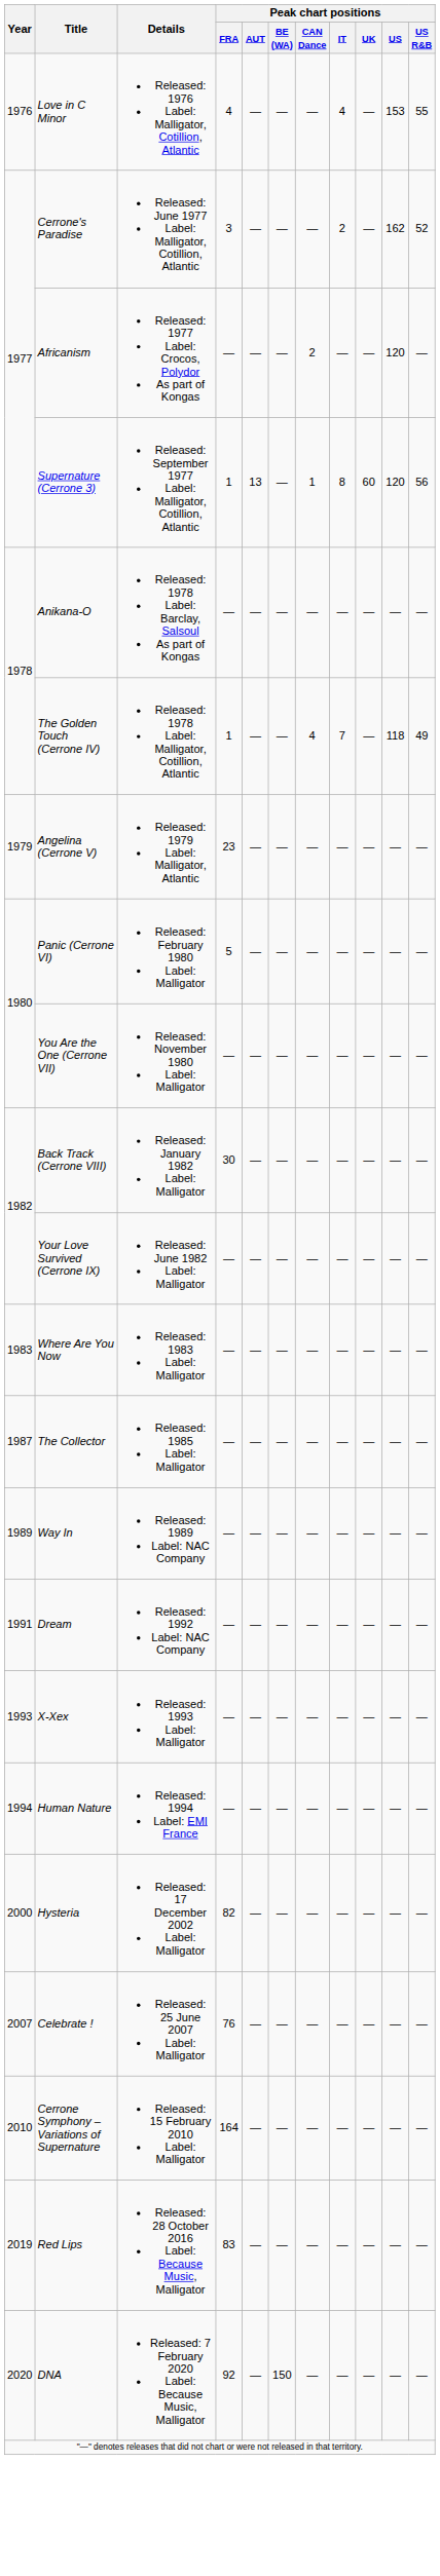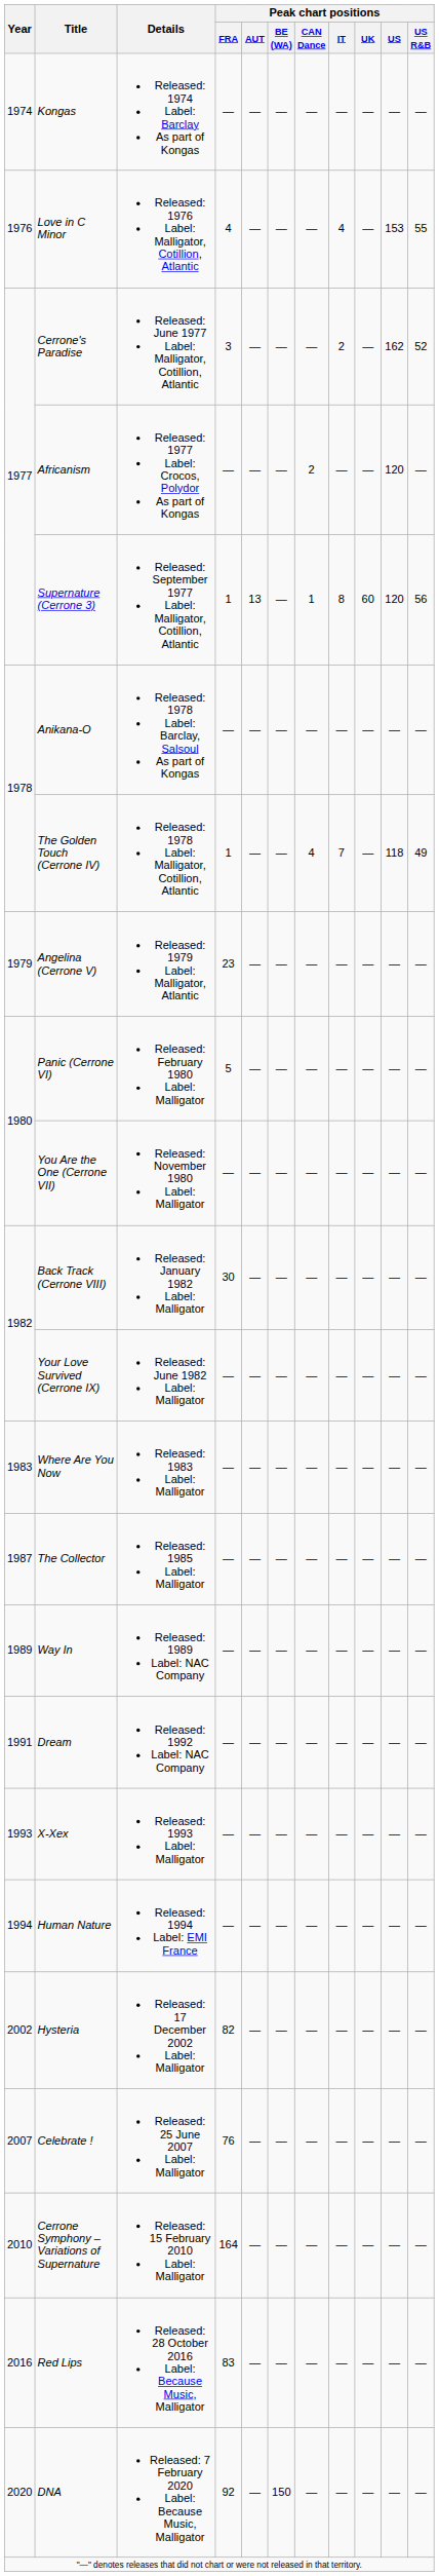+ row: 1974 | Kongas | Released: 1974 Label: Barclay As part of Kongas | — | — | — | — | — | — | — | —
Hysteria | Year: 2000 -> 2002
Red Lips | Year: 2019 -> 2016
